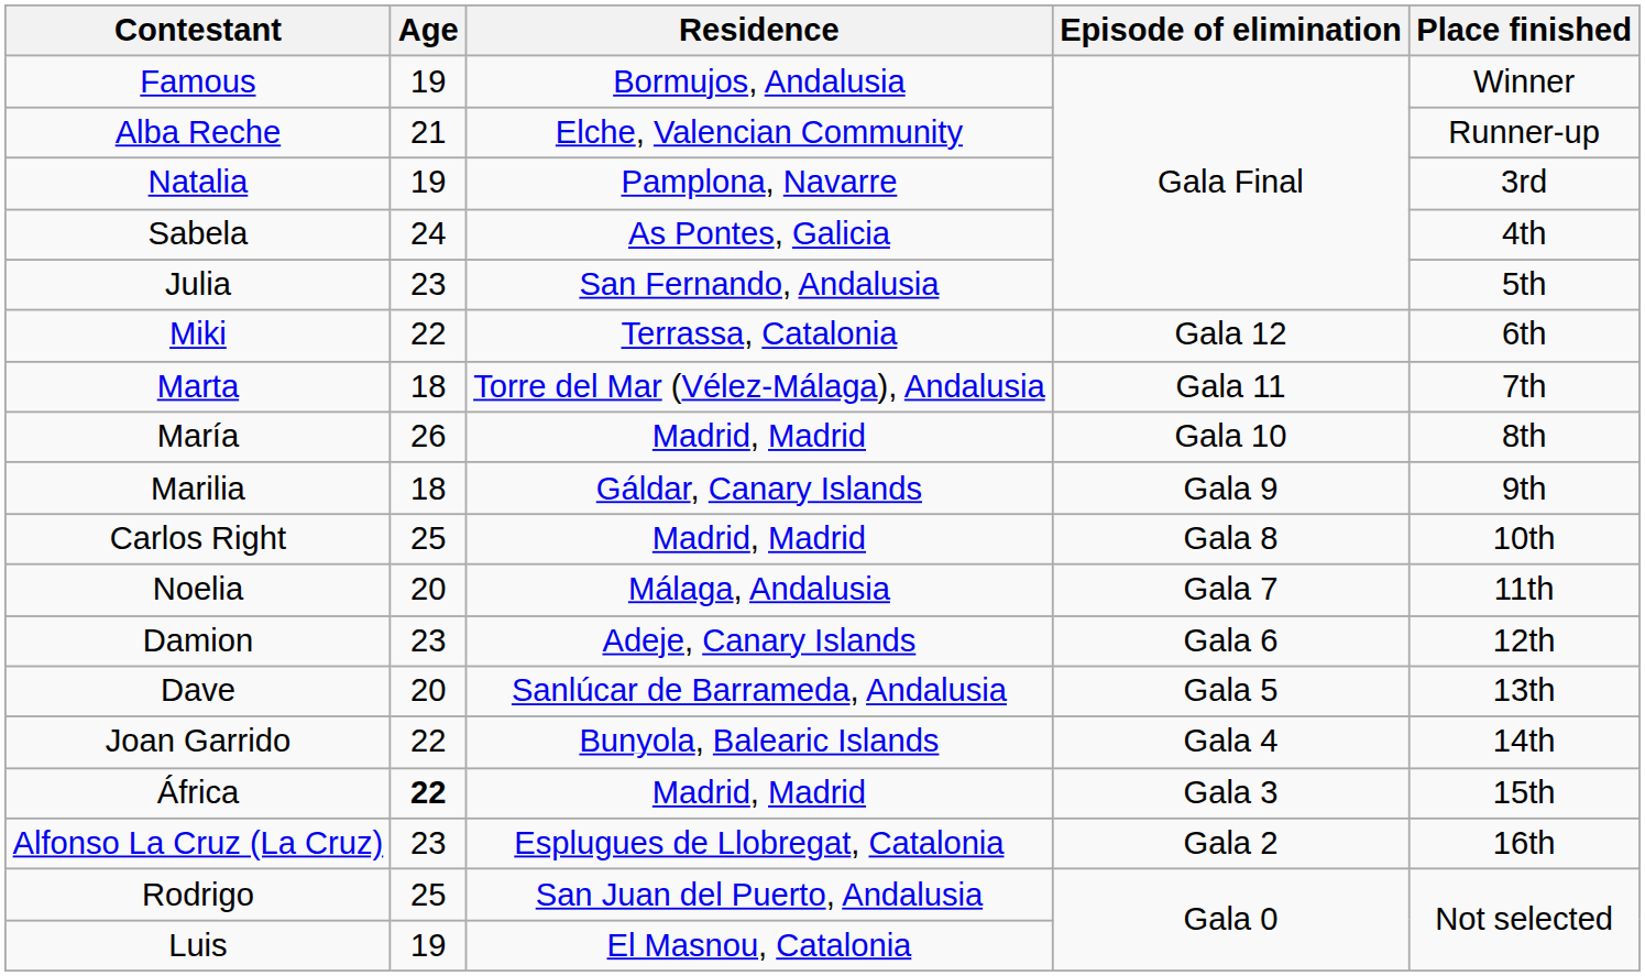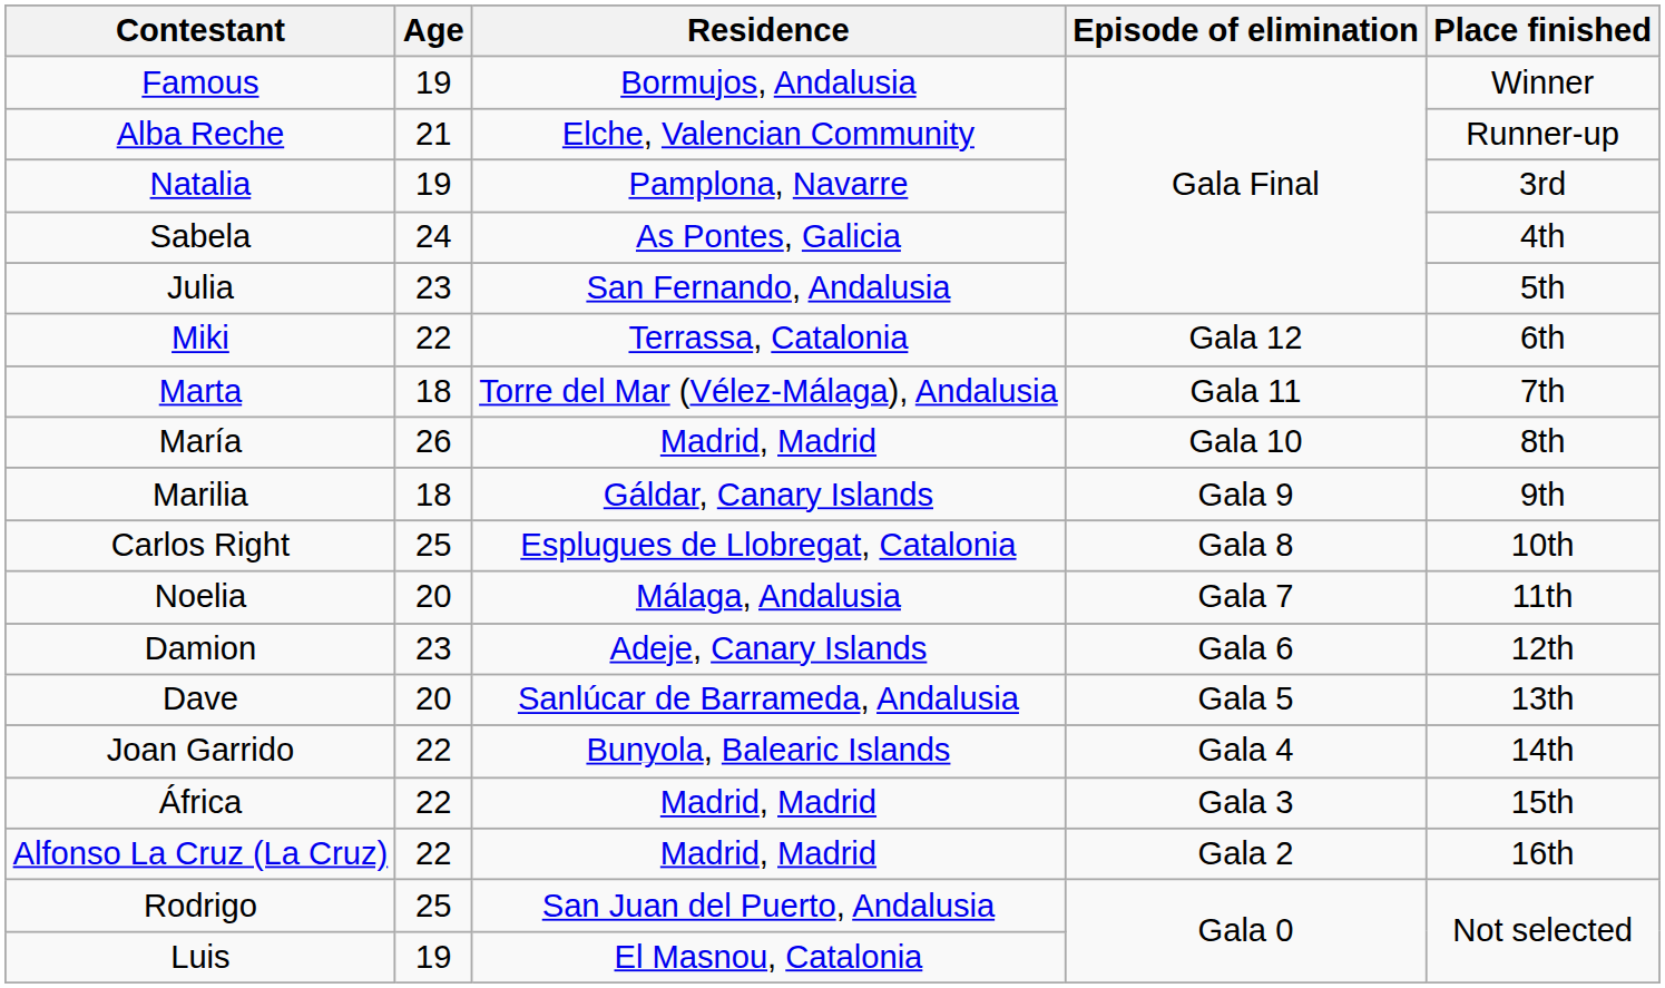Carlos Right | Residence: Madrid, Madrid -> Esplugues de Llobregat, Catalonia
África | Age: bold -> normal
Alfonso La Cruz (La Cruz) | Age: 23 -> 22
Alfonso La Cruz (La Cruz) | Residence: Esplugues de Llobregat, Catalonia -> Madrid, Madrid
